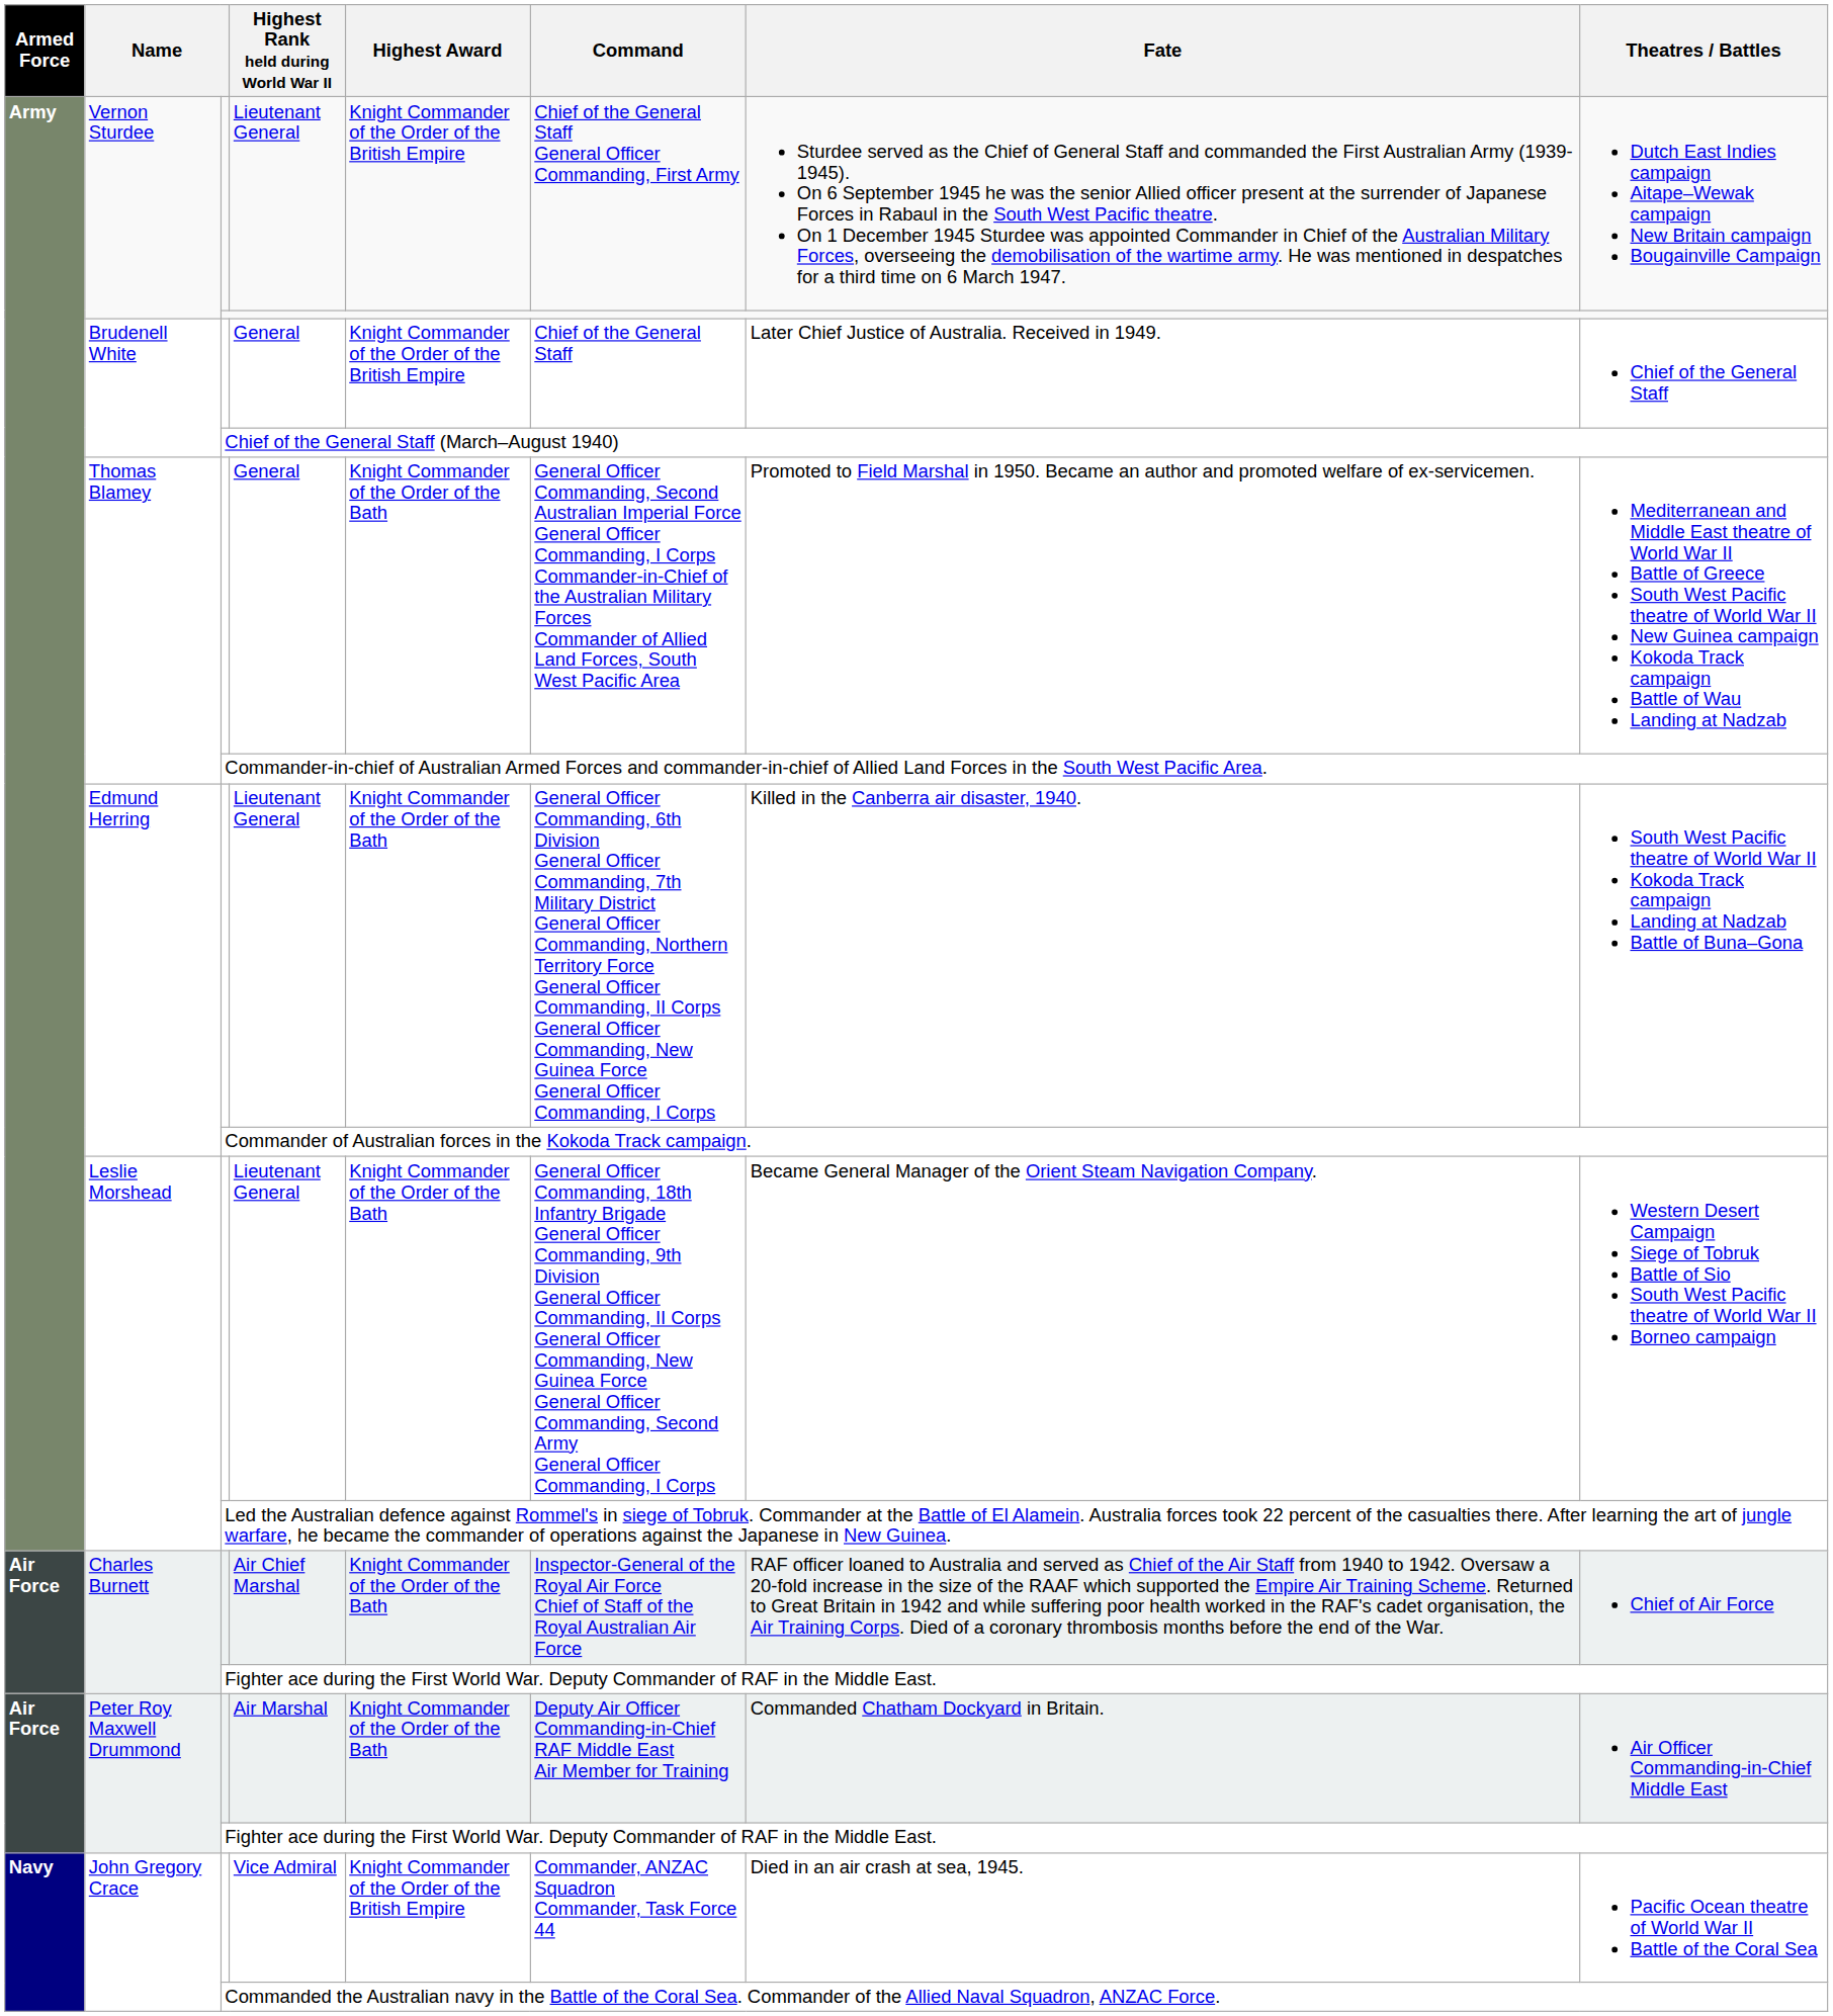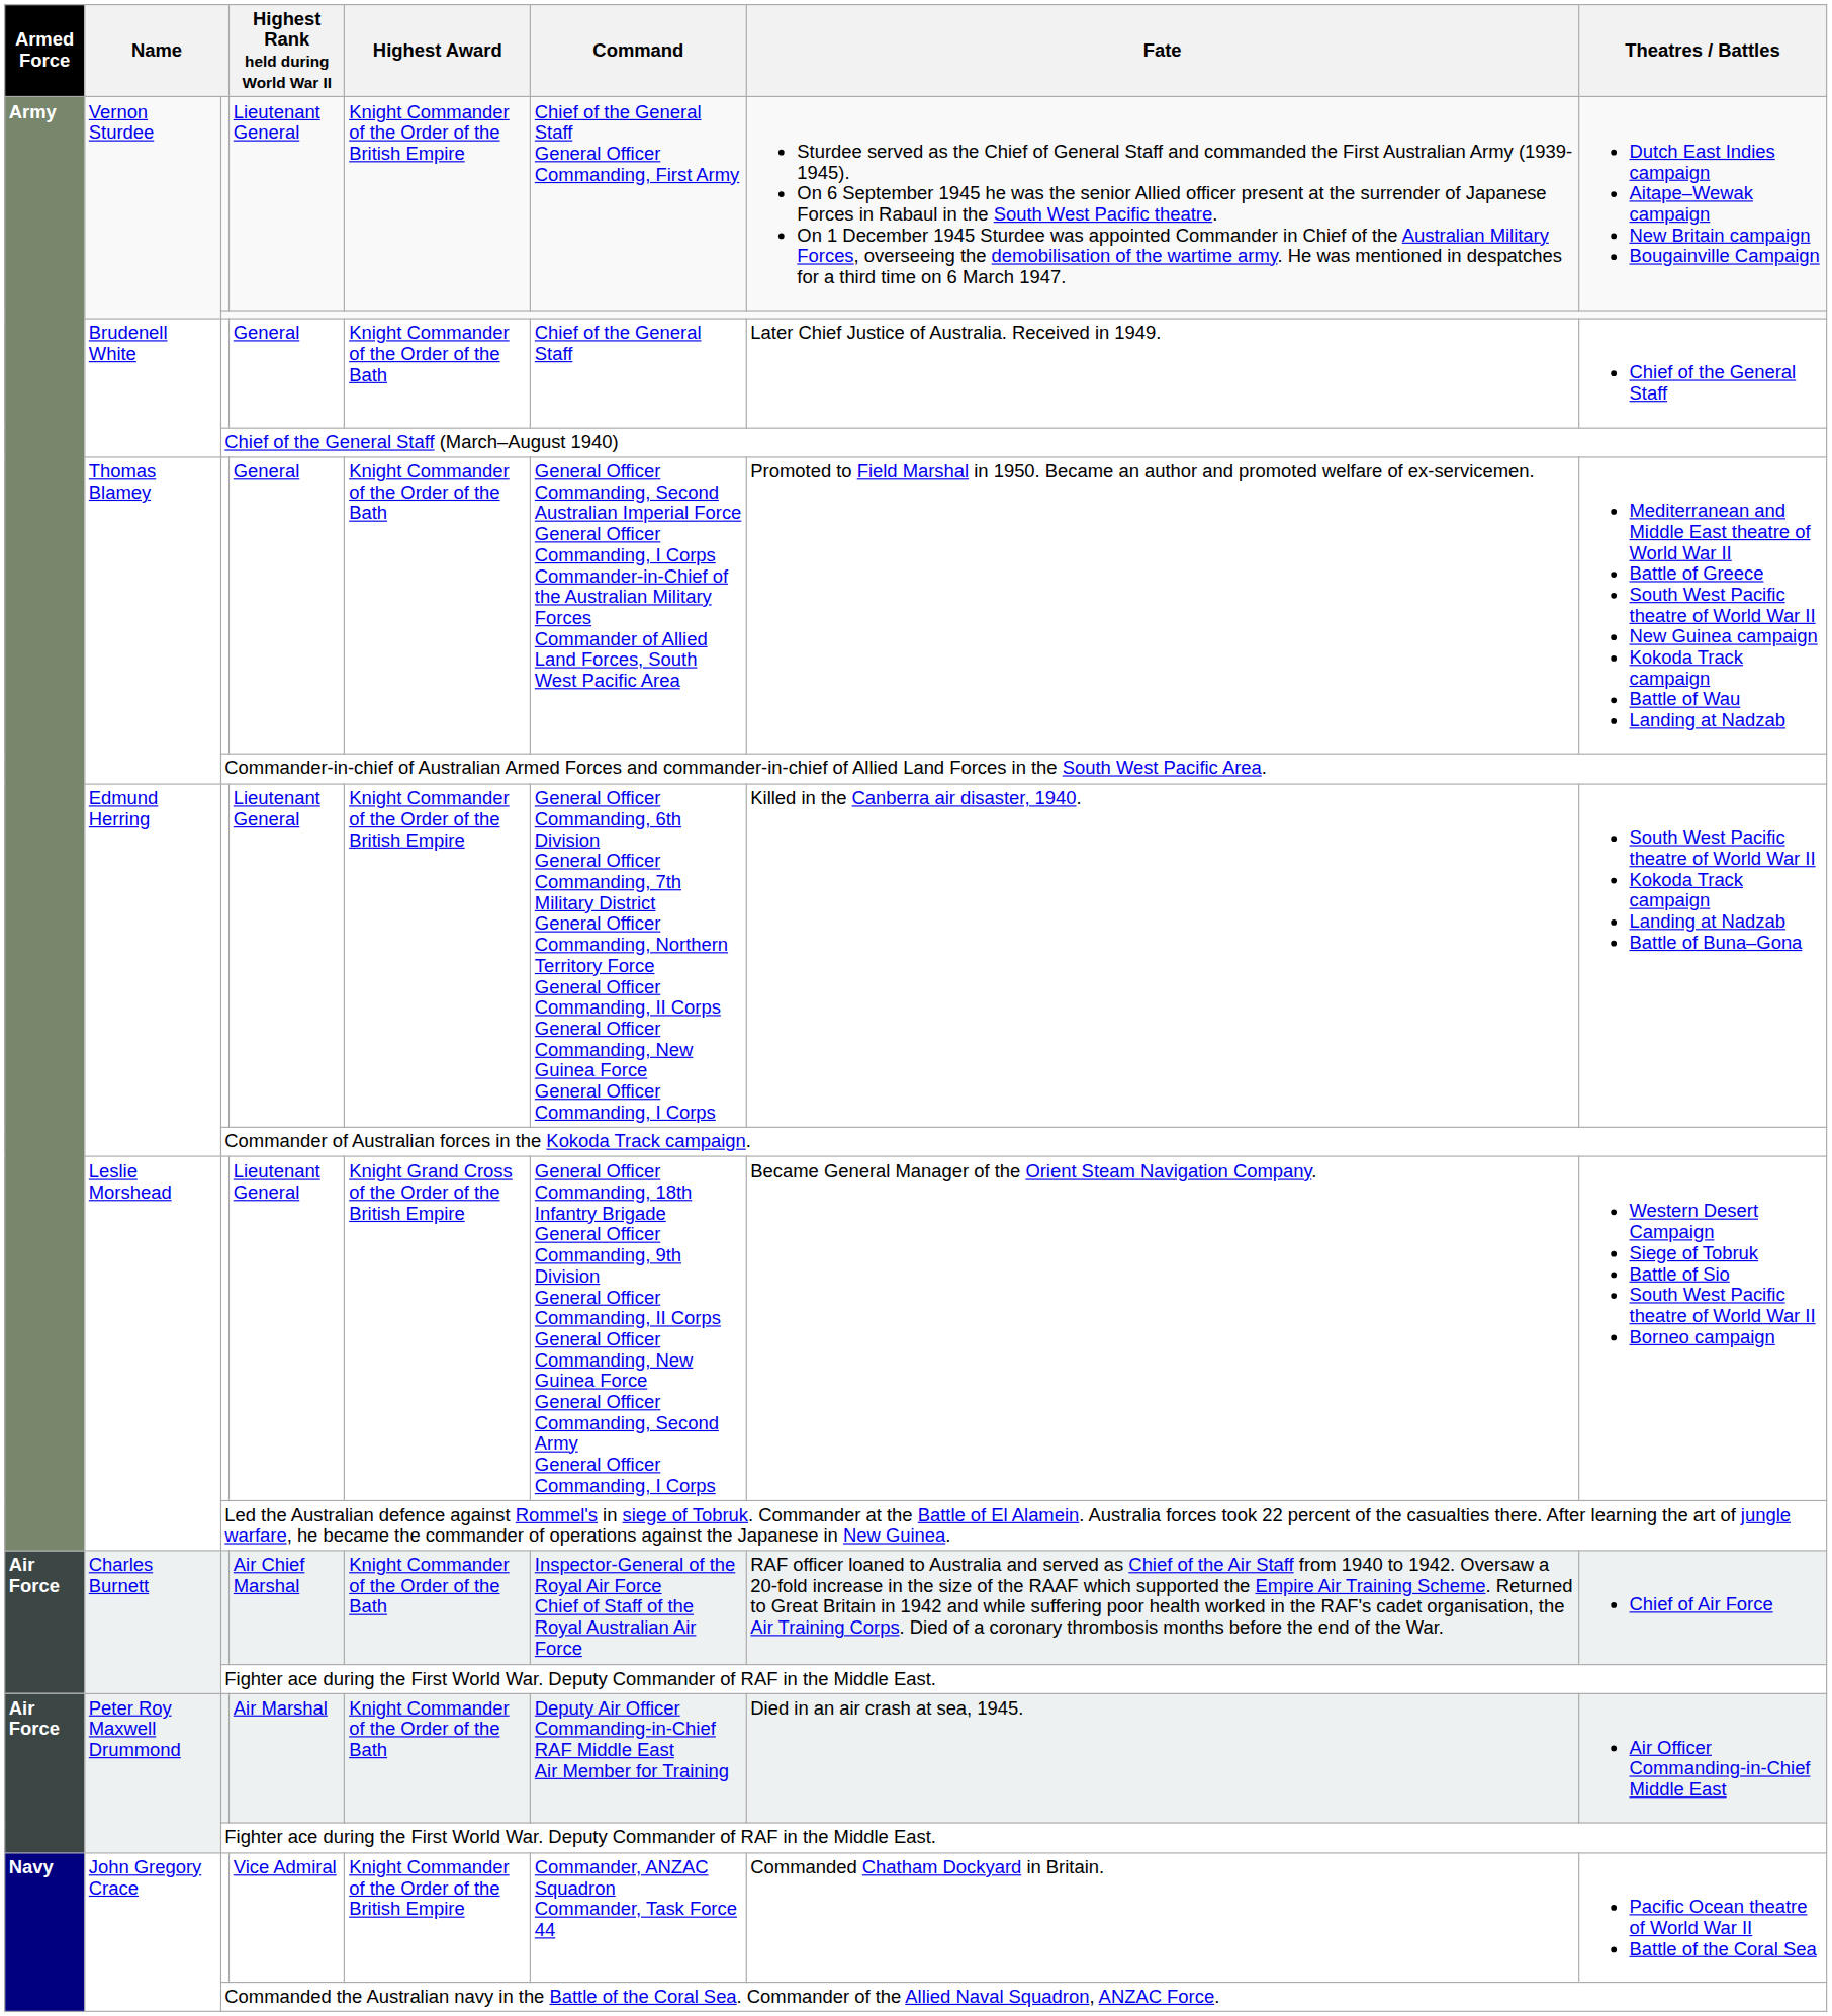Brudenell White / General | Highest Award: Knight Commander of the Order of the British Empire -> Knight Commander of the Order of the Bath
Edmund Herring / Lieutenant General | Highest Award: Knight Commander of the Order of the Bath -> Knight Commander of the Order of the British Empire
Leslie Morshead / Lieutenant General | Highest Award: Knight Commander of the Order of the Bath -> Knight Grand Cross of the Order of the British Empire
Air Marshal | Fate: Commanded Chatham Dockyard in Britain. -> Died in an air crash at sea, 1945.
Vice Admiral | Fate: Died in an air crash at sea, 1945. -> Commanded Chatham Dockyard in Britain.
